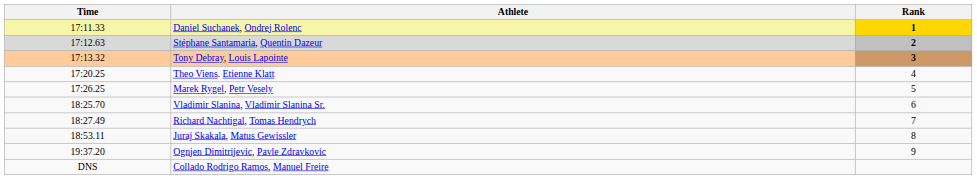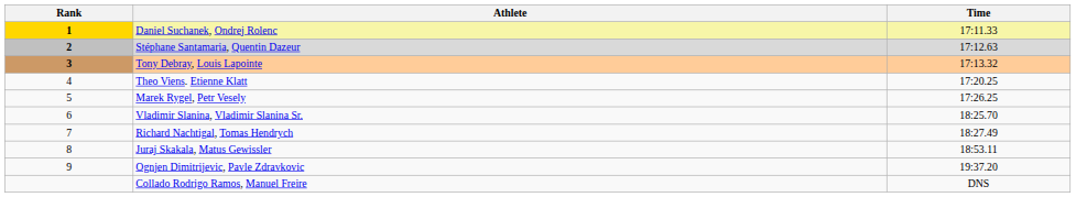columns swapped: Rank <-> Time
